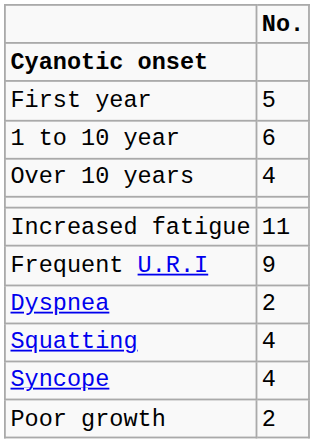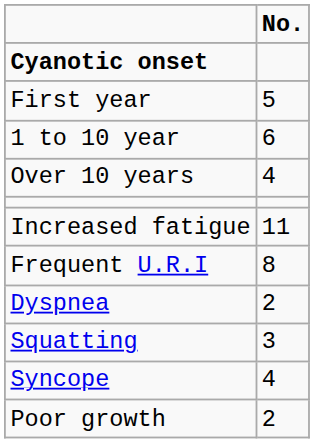Frequent U.R.I | No.: 9 -> 8
Squatting | No.: 4 -> 3
